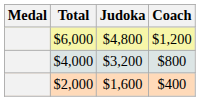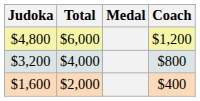columns swapped: Medal <-> Judoka
